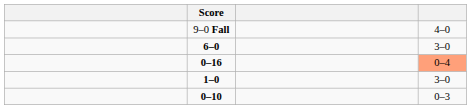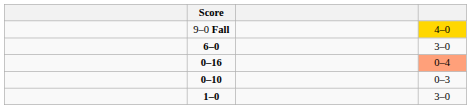9–0 Fall | column 4: no background -> gold background
rows swapped: 0–10 <-> 1–0
